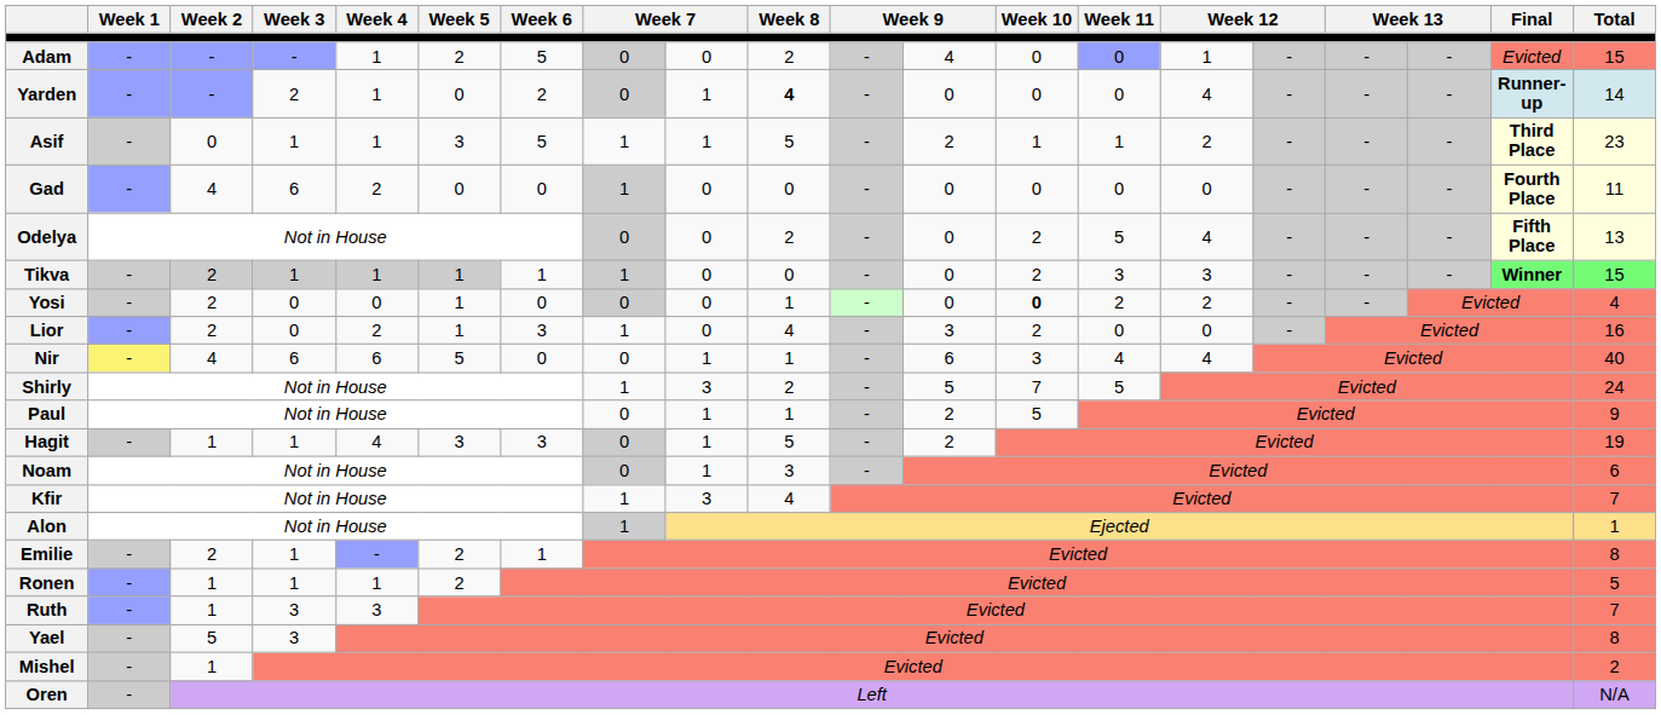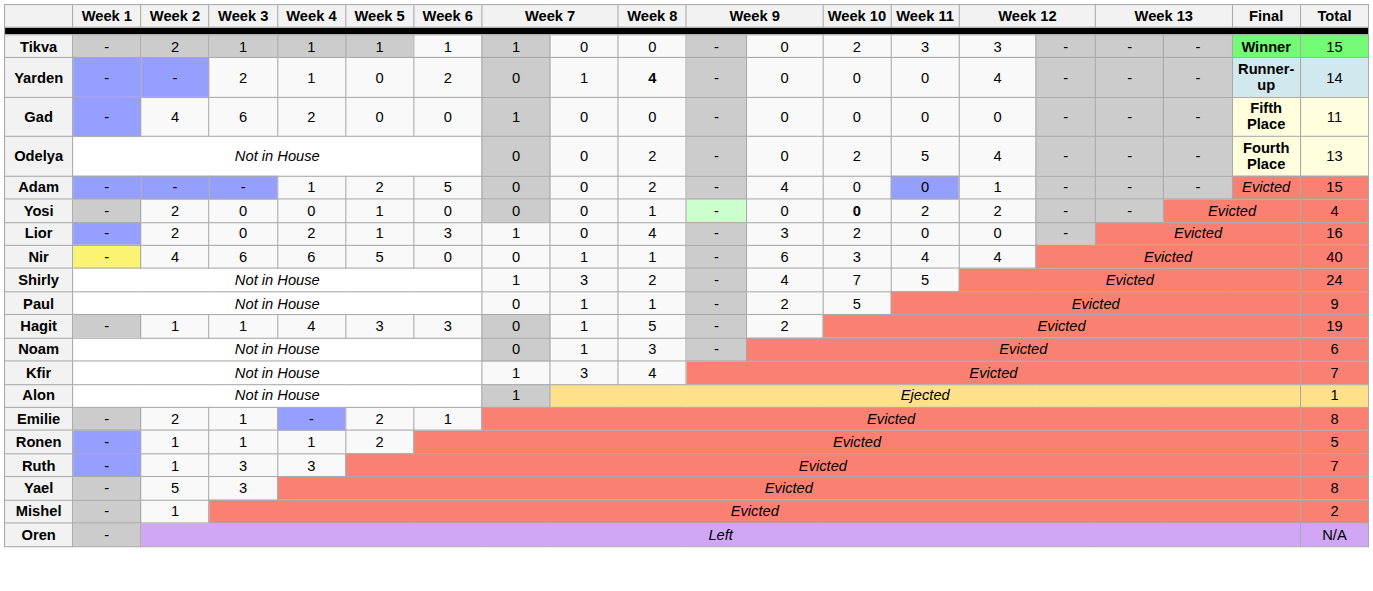rows swapped: Tikva <-> Adam
- row: Asif | - | 0 | 1 | 1 | 3 | 5 | 1 | 1 | 5 | - | 2 | 1 | 1 | 2 | - | - | - | Third Place | 23
Gad | Final: Fourth Place -> Fifth Place
Odelya | Final: Fifth Place -> Fourth Place
Shirly | column 12: 5 -> 4
